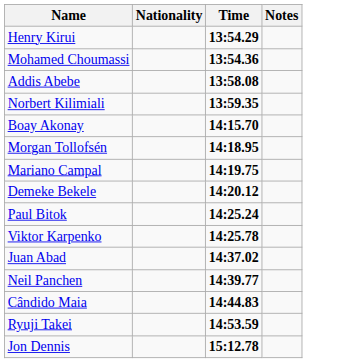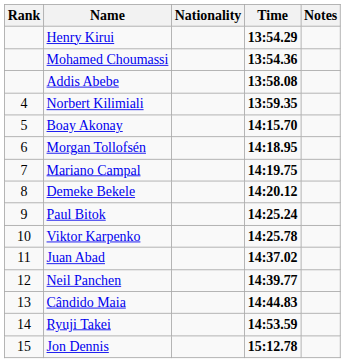+ column: Rank | 4 | 5 | 6 | 7 | 8 | 9 | 10 | 11 | 12 | 13 | 14 | 15
